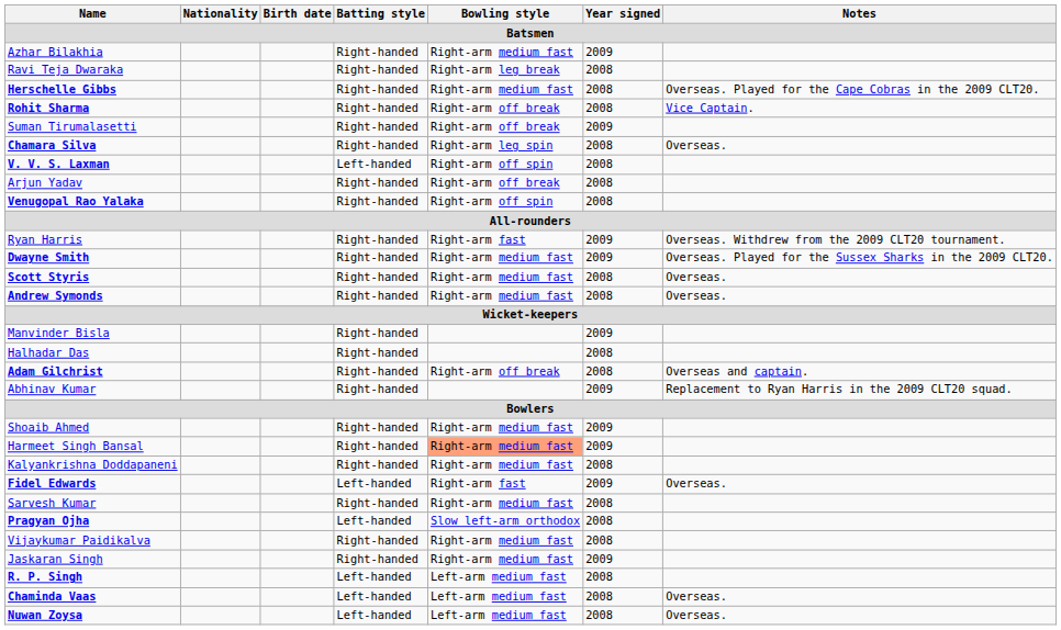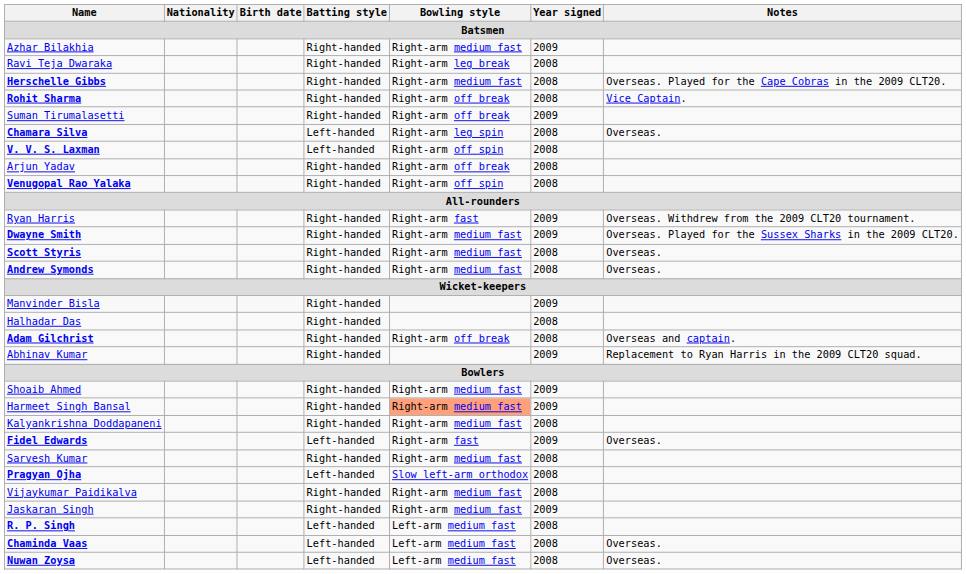Chamara Silva | Batting style: Right-handed -> Left-handed
